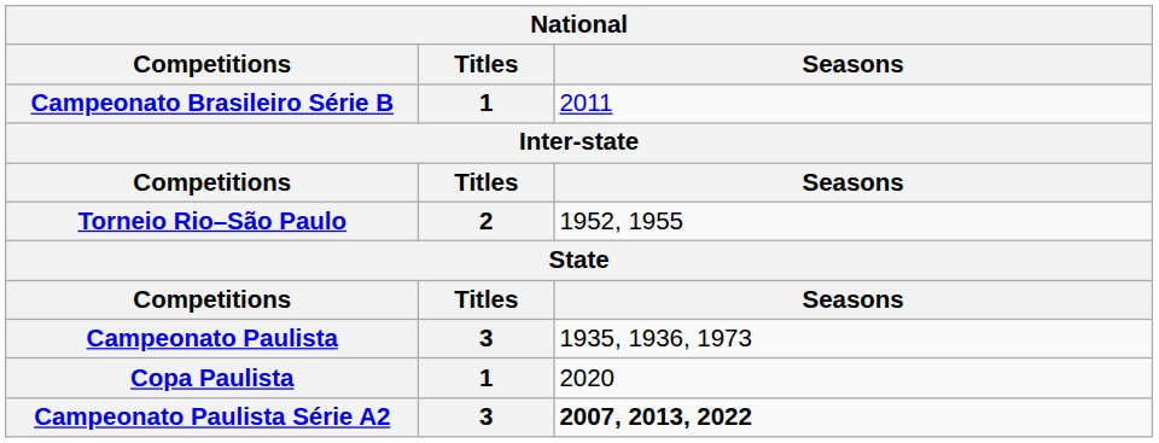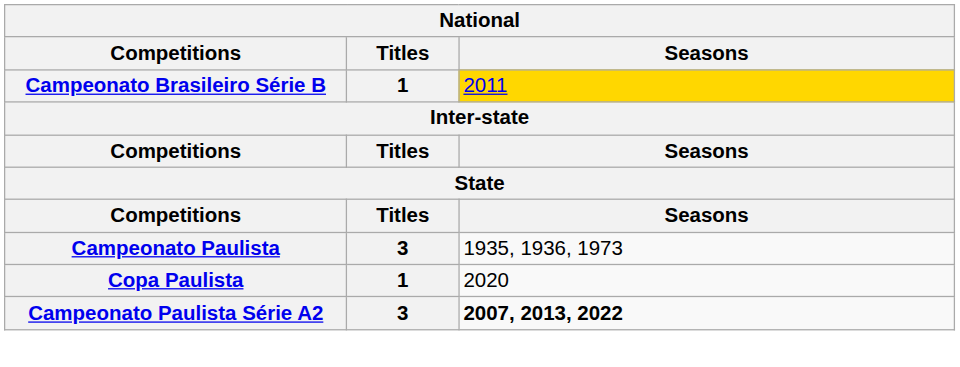Campeonato Brasileiro Série B | Seasons: no background -> gold background
- row: Torneio Rio–São Paulo | 2 | 1952, 1955
